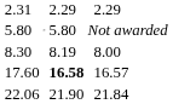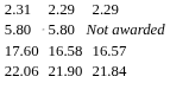- row: 8.30 | 8.19 | 8.00
17.60 | column 5: bold -> normal
